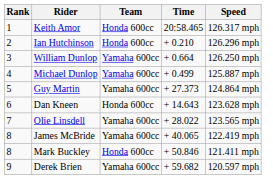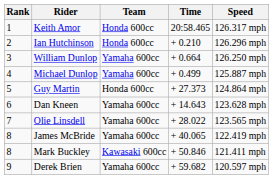Guy Martin | Team: Yamaha 600cc -> Honda 600cc
Dan Kneen | Team: Honda 600cc -> Yamaha 600cc
Mark Buckley | Team: Honda 600cc -> Kawasaki 600cc
